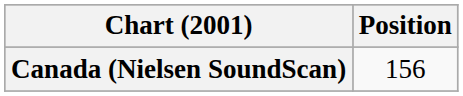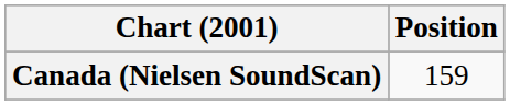Canada (Nielsen SoundScan) | Position: 156 -> 159
